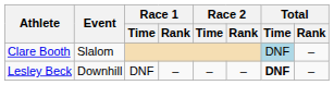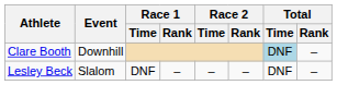Clare Booth | Event: Slalom -> Downhill
Lesley Beck | Event: Downhill -> Slalom
Lesley Beck | Total / Time: bold -> normal
